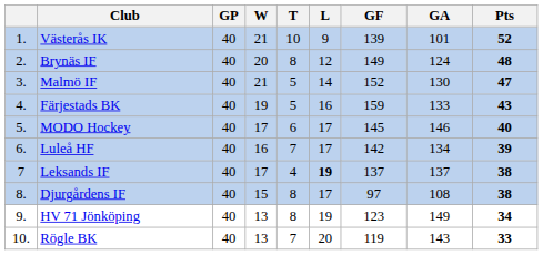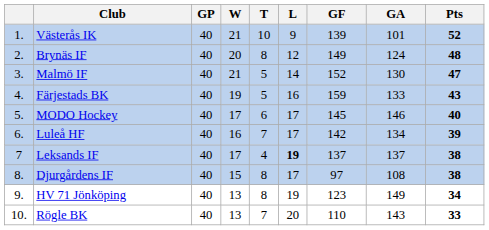Rögle BK | GF: 119 -> 110
